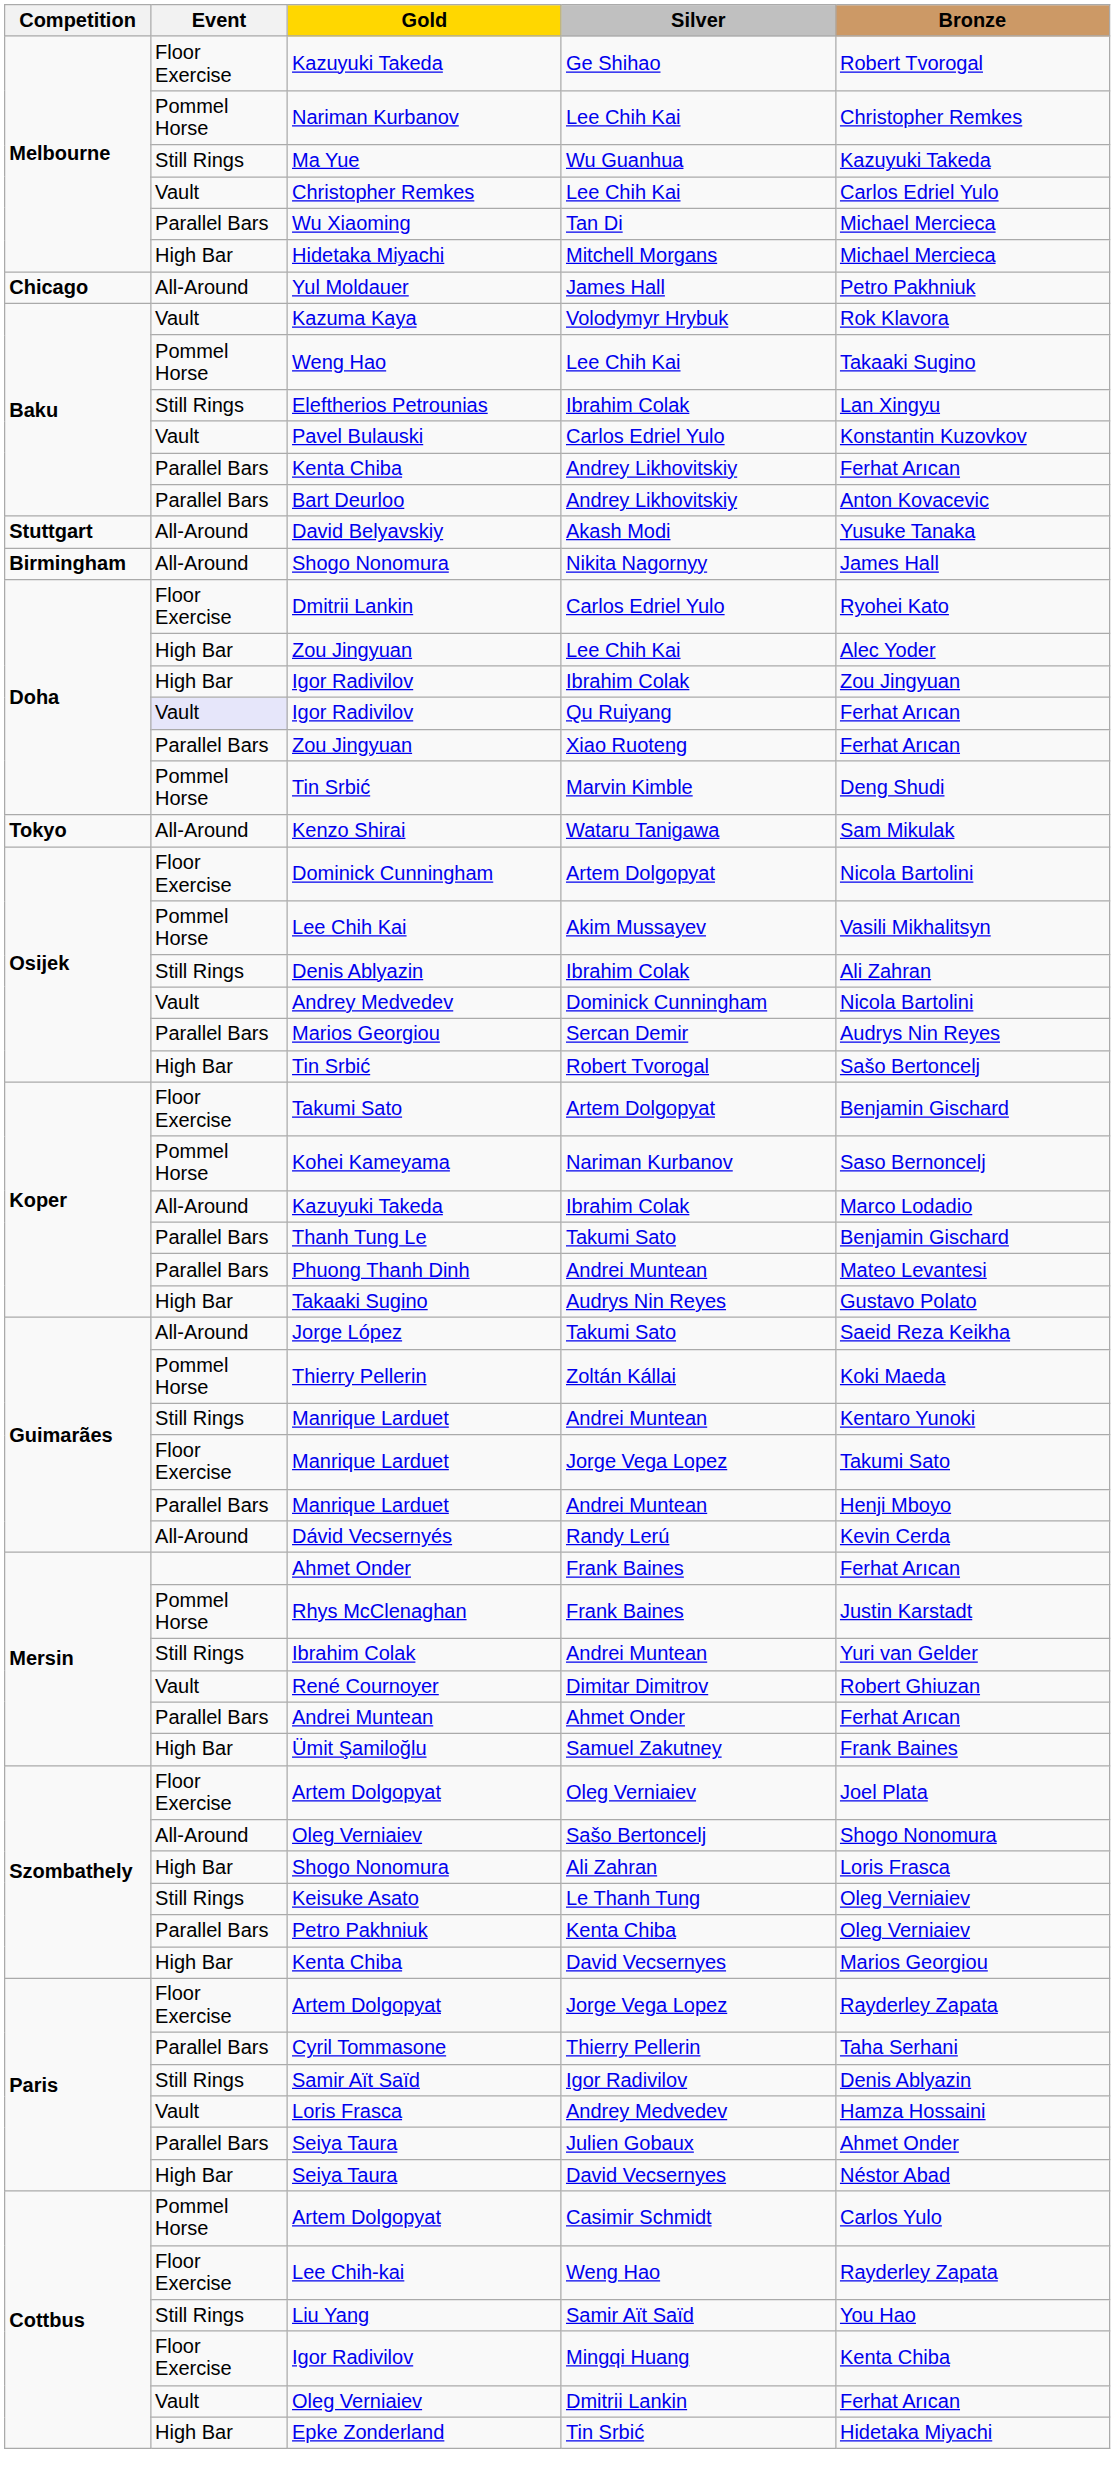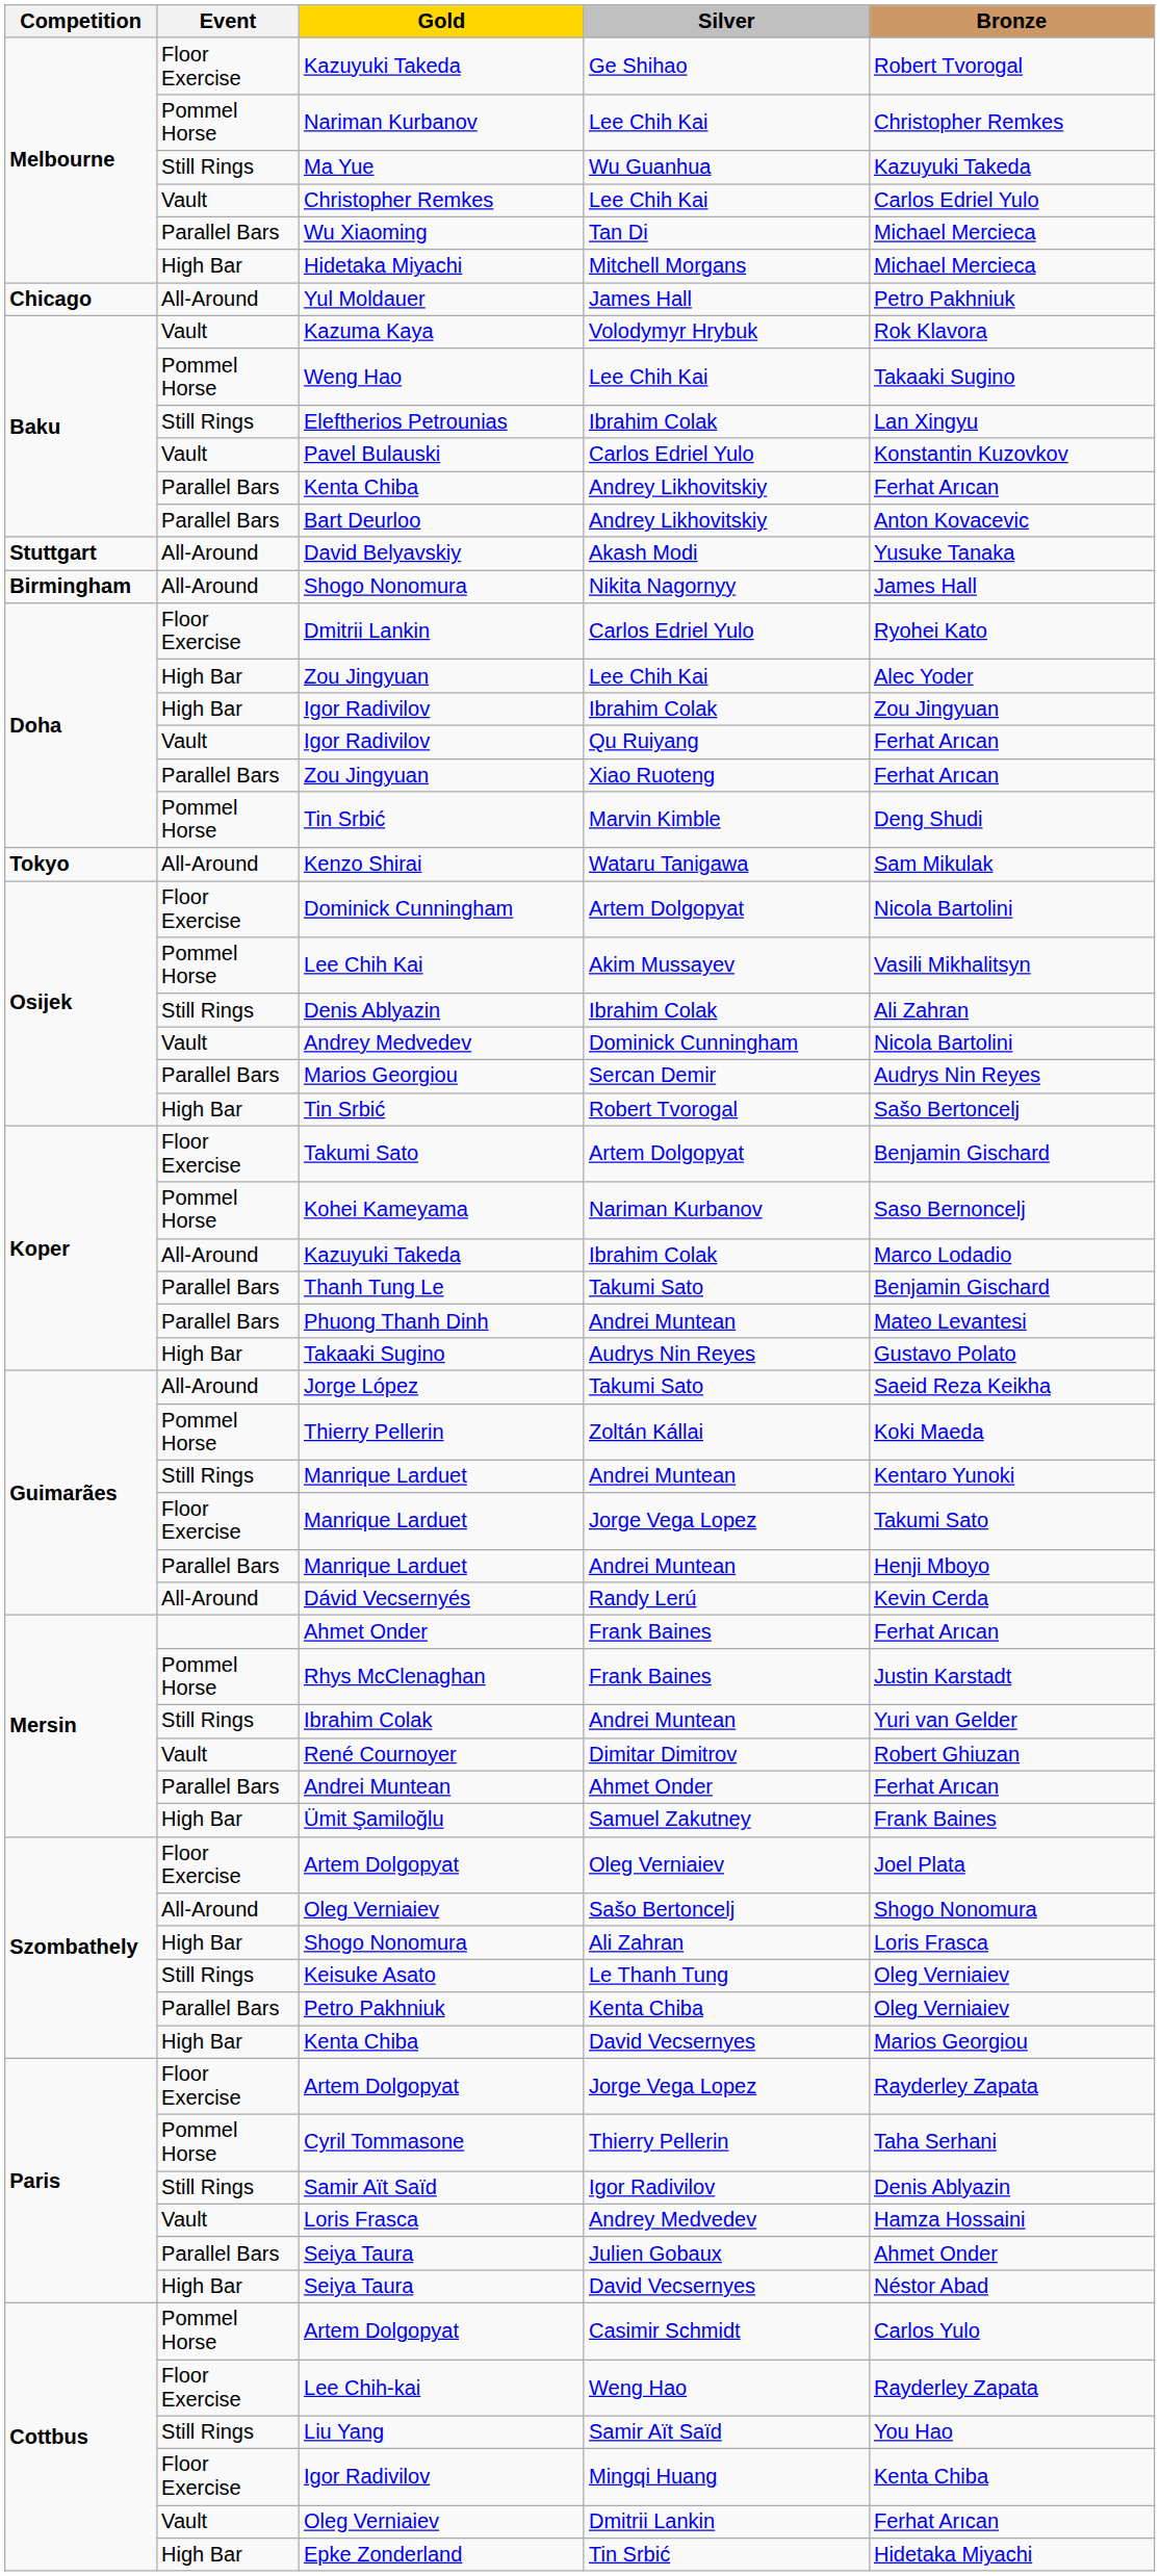Igor Radivilov / Qu Ruiyang | Event: lavender background -> no background
Cyril Tommasone | Event: Parallel Bars -> Pommel Horse
